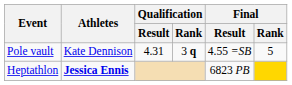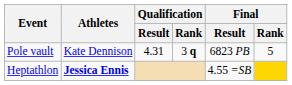Pole vault | Final / Result: 4.55 =SB -> 6823 PB
Heptathlon | Final / Result: 6823 PB -> 4.55 =SB
